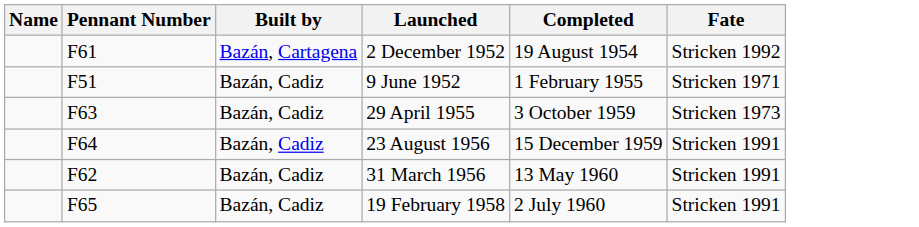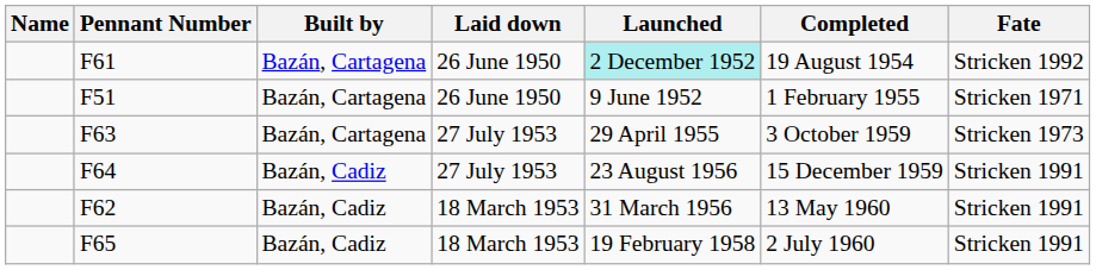+ column: Laid down | 26 June 1950 | 26 June 1950 | 27 July 1953 | 27 July 1953 | 18 March 1953 | 18 March 1953
F61 | Launched: no background -> paleturquoise background
F51 | Built by: Bazán, Cadiz -> Bazán, Cartagena
F63 | Built by: Bazán, Cadiz -> Bazán, Cartagena
